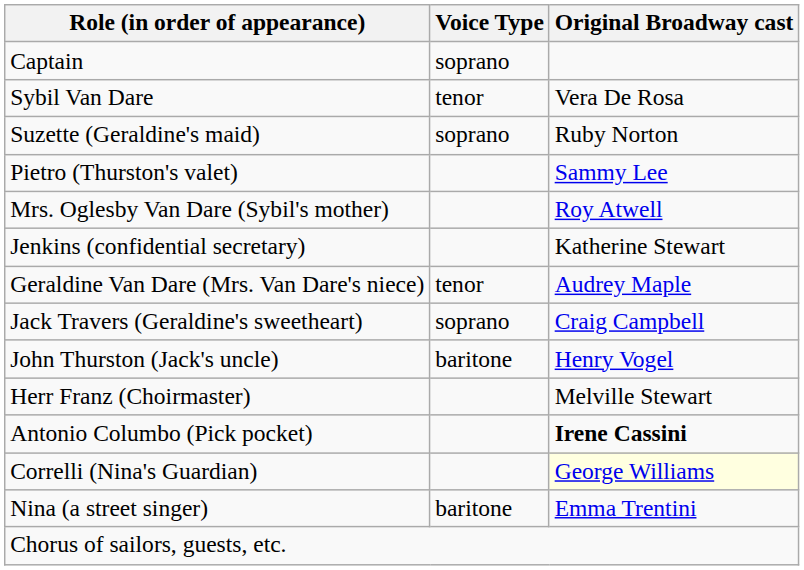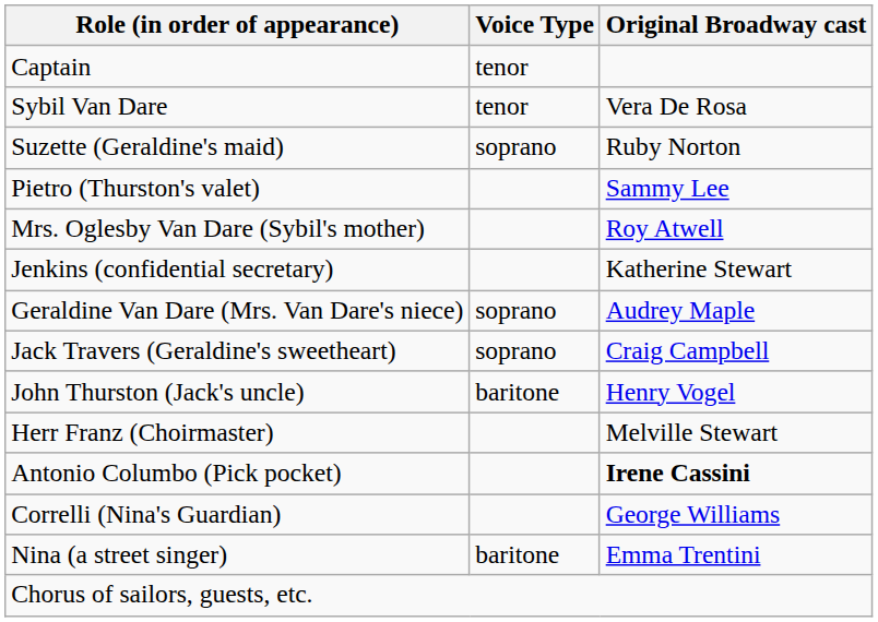Captain | Voice Type: soprano -> tenor
Geraldine Van Dare (Mrs. Van Dare's niece) | Voice Type: tenor -> soprano
Correlli (Nina's Guardian) | Original Broadway cast: lightyellow background -> no background
